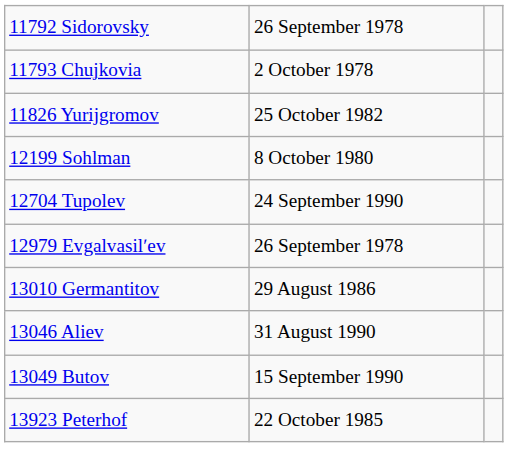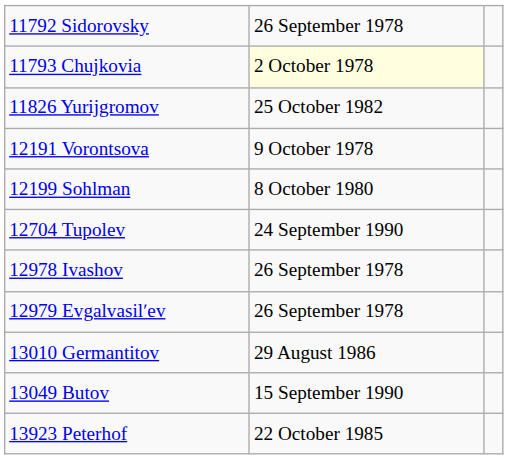11793 Chujkovia | column 2: no background -> lightyellow background
+ row: 12191 Vorontsova | 9 October 1978
+ row: 12978 Ivashov | 26 September 1978
- row: 13046 Aliev | 31 August 1990
